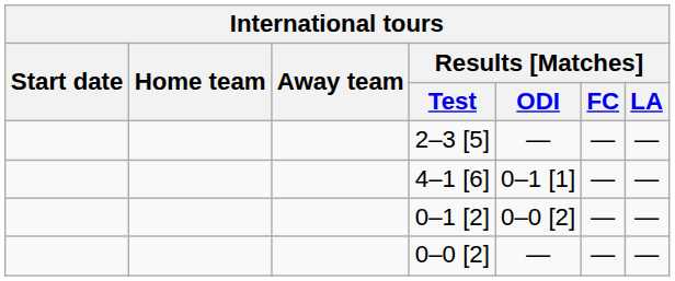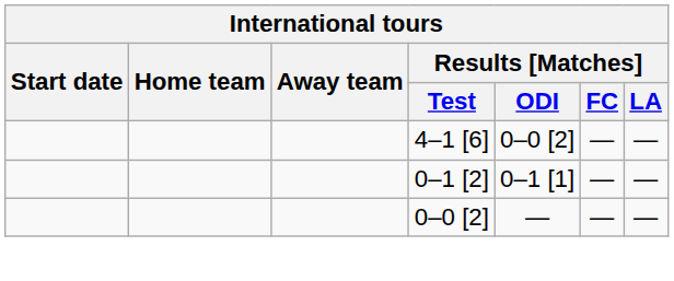- row: 2–3 [5] | — | — | —
4–1 [6] | Results [Matches] / ODI: 0–1 [1] -> 0–0 [2]
0–1 [2] | Results [Matches] / ODI: 0–0 [2] -> 0–1 [1]
